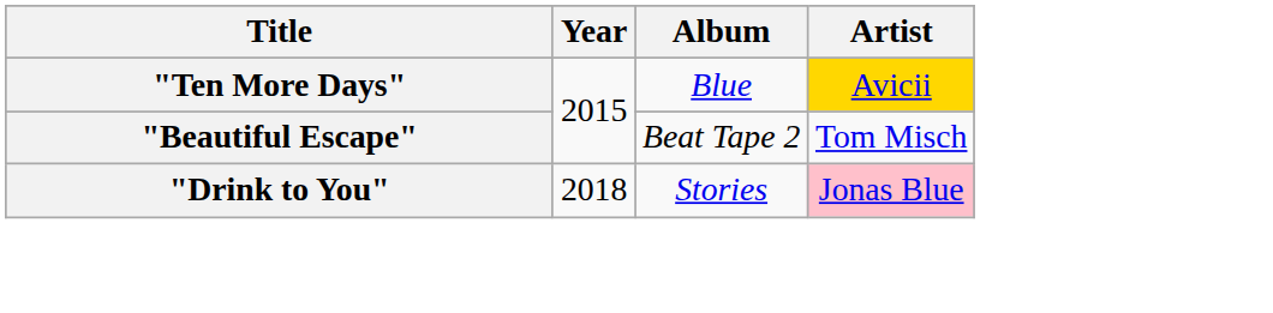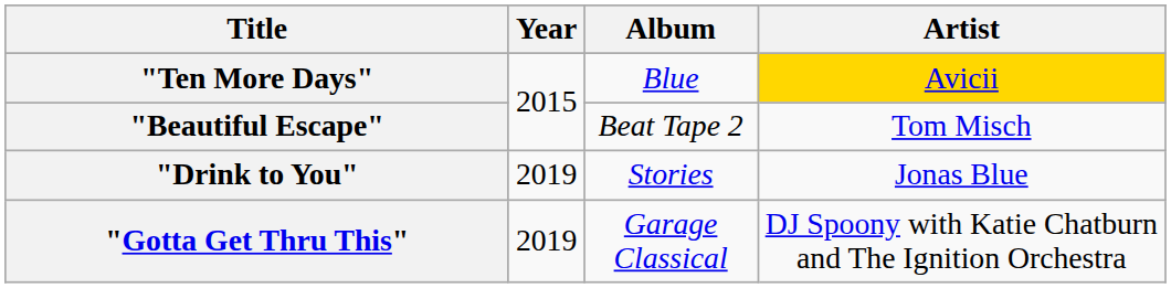"Drink to You" | Year: 2018 -> 2019
"Drink to You" | Artist: pink background -> no background
+ row: "Gotta Get Thru This" | 2019 | Garage Classical | DJ Spoony with Katie Chatburn and The Ignition Orchestra
